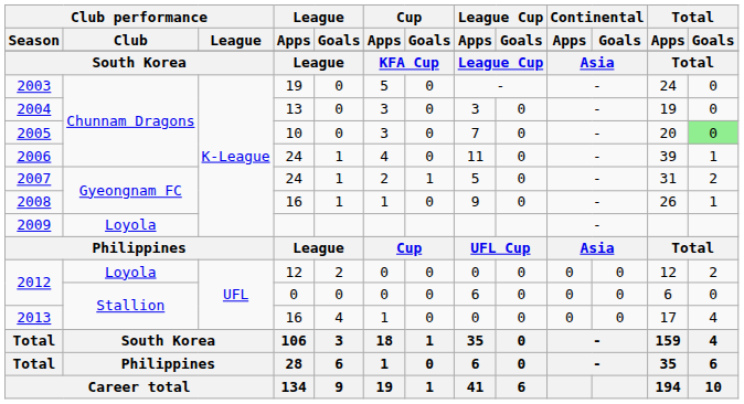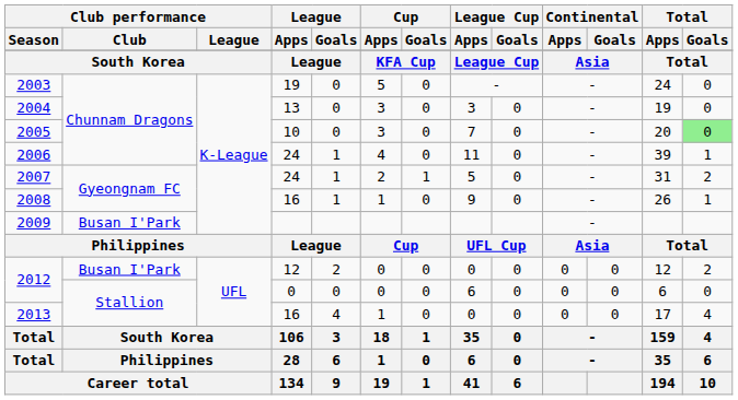2009 | Club performance / Club: Loyola -> Busan I'Park
2012 / 12 | Club performance / Club: Loyola -> Busan I'Park
